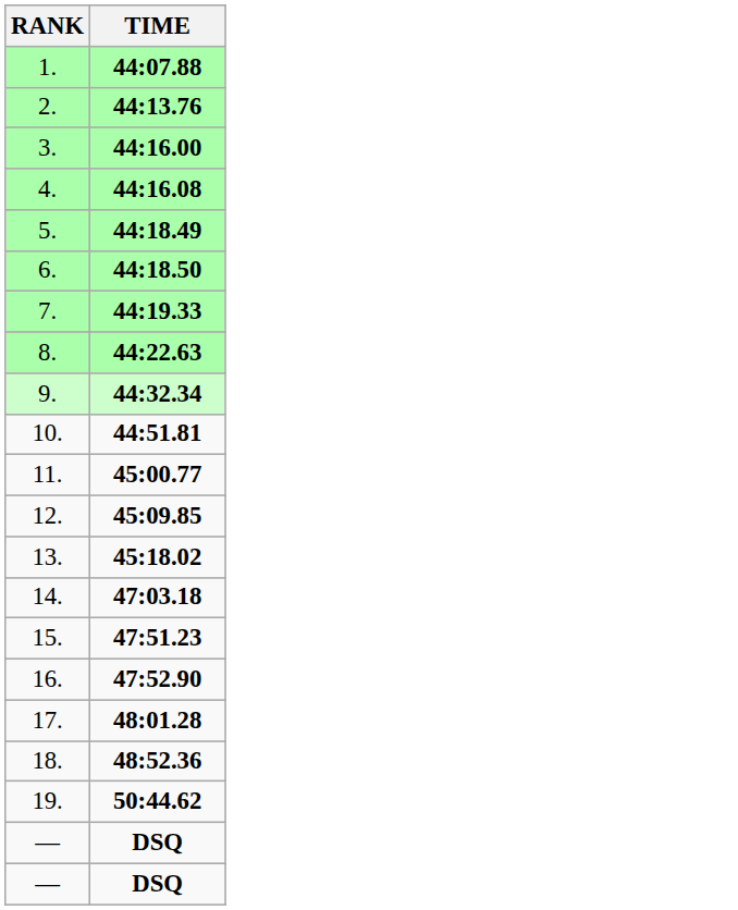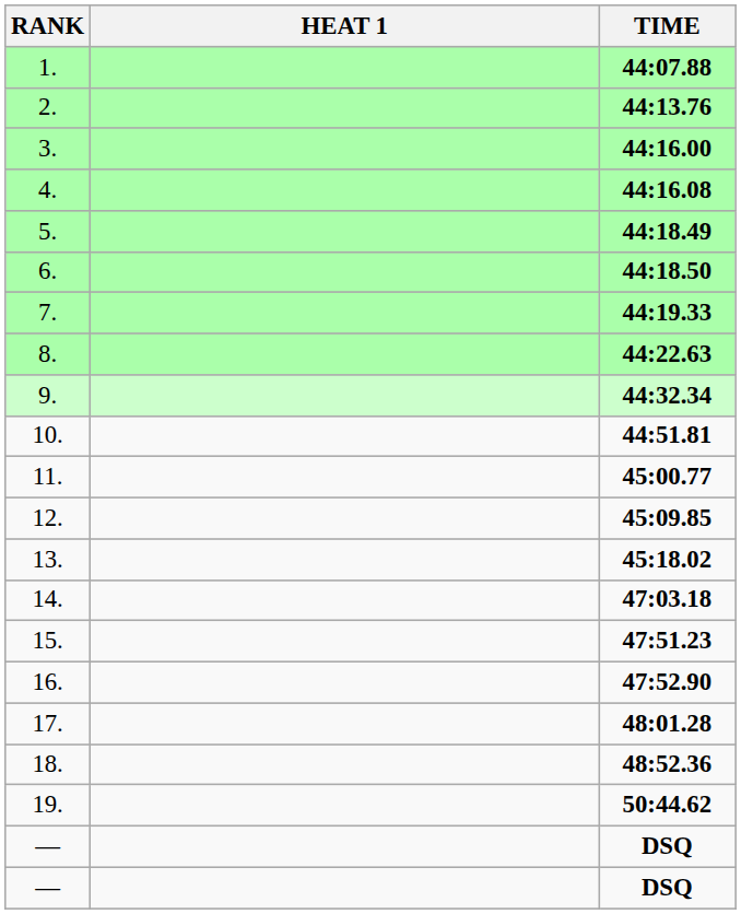+ column: HEAT 1
